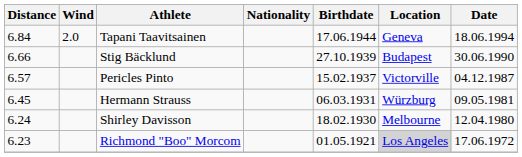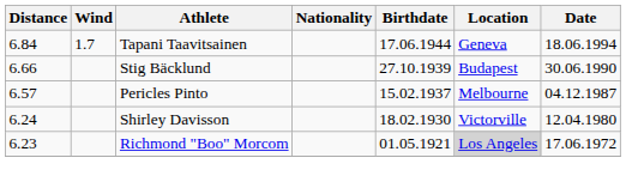Tapani Taavitsainen | Wind: 2.0 -> 1.7
Pericles Pinto | Location: Victorville -> Melbourne
- row: 6.45 | Hermann Strauss | 06.03.1931 | Würzburg | 09.05.1981
Shirley Davisson | Location: Melbourne -> Victorville
